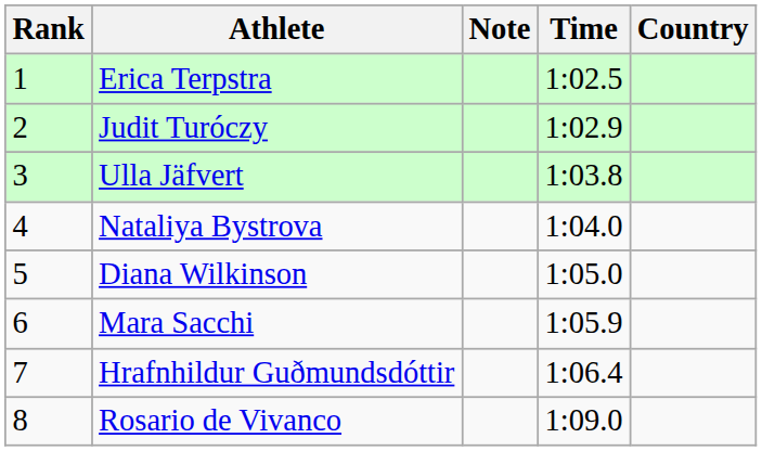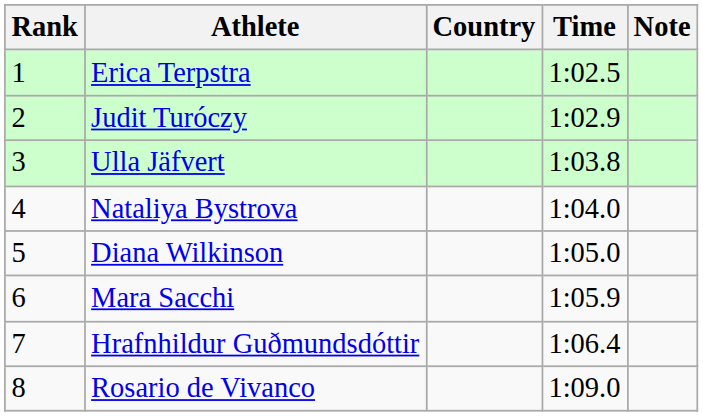columns swapped: Country <-> Note
